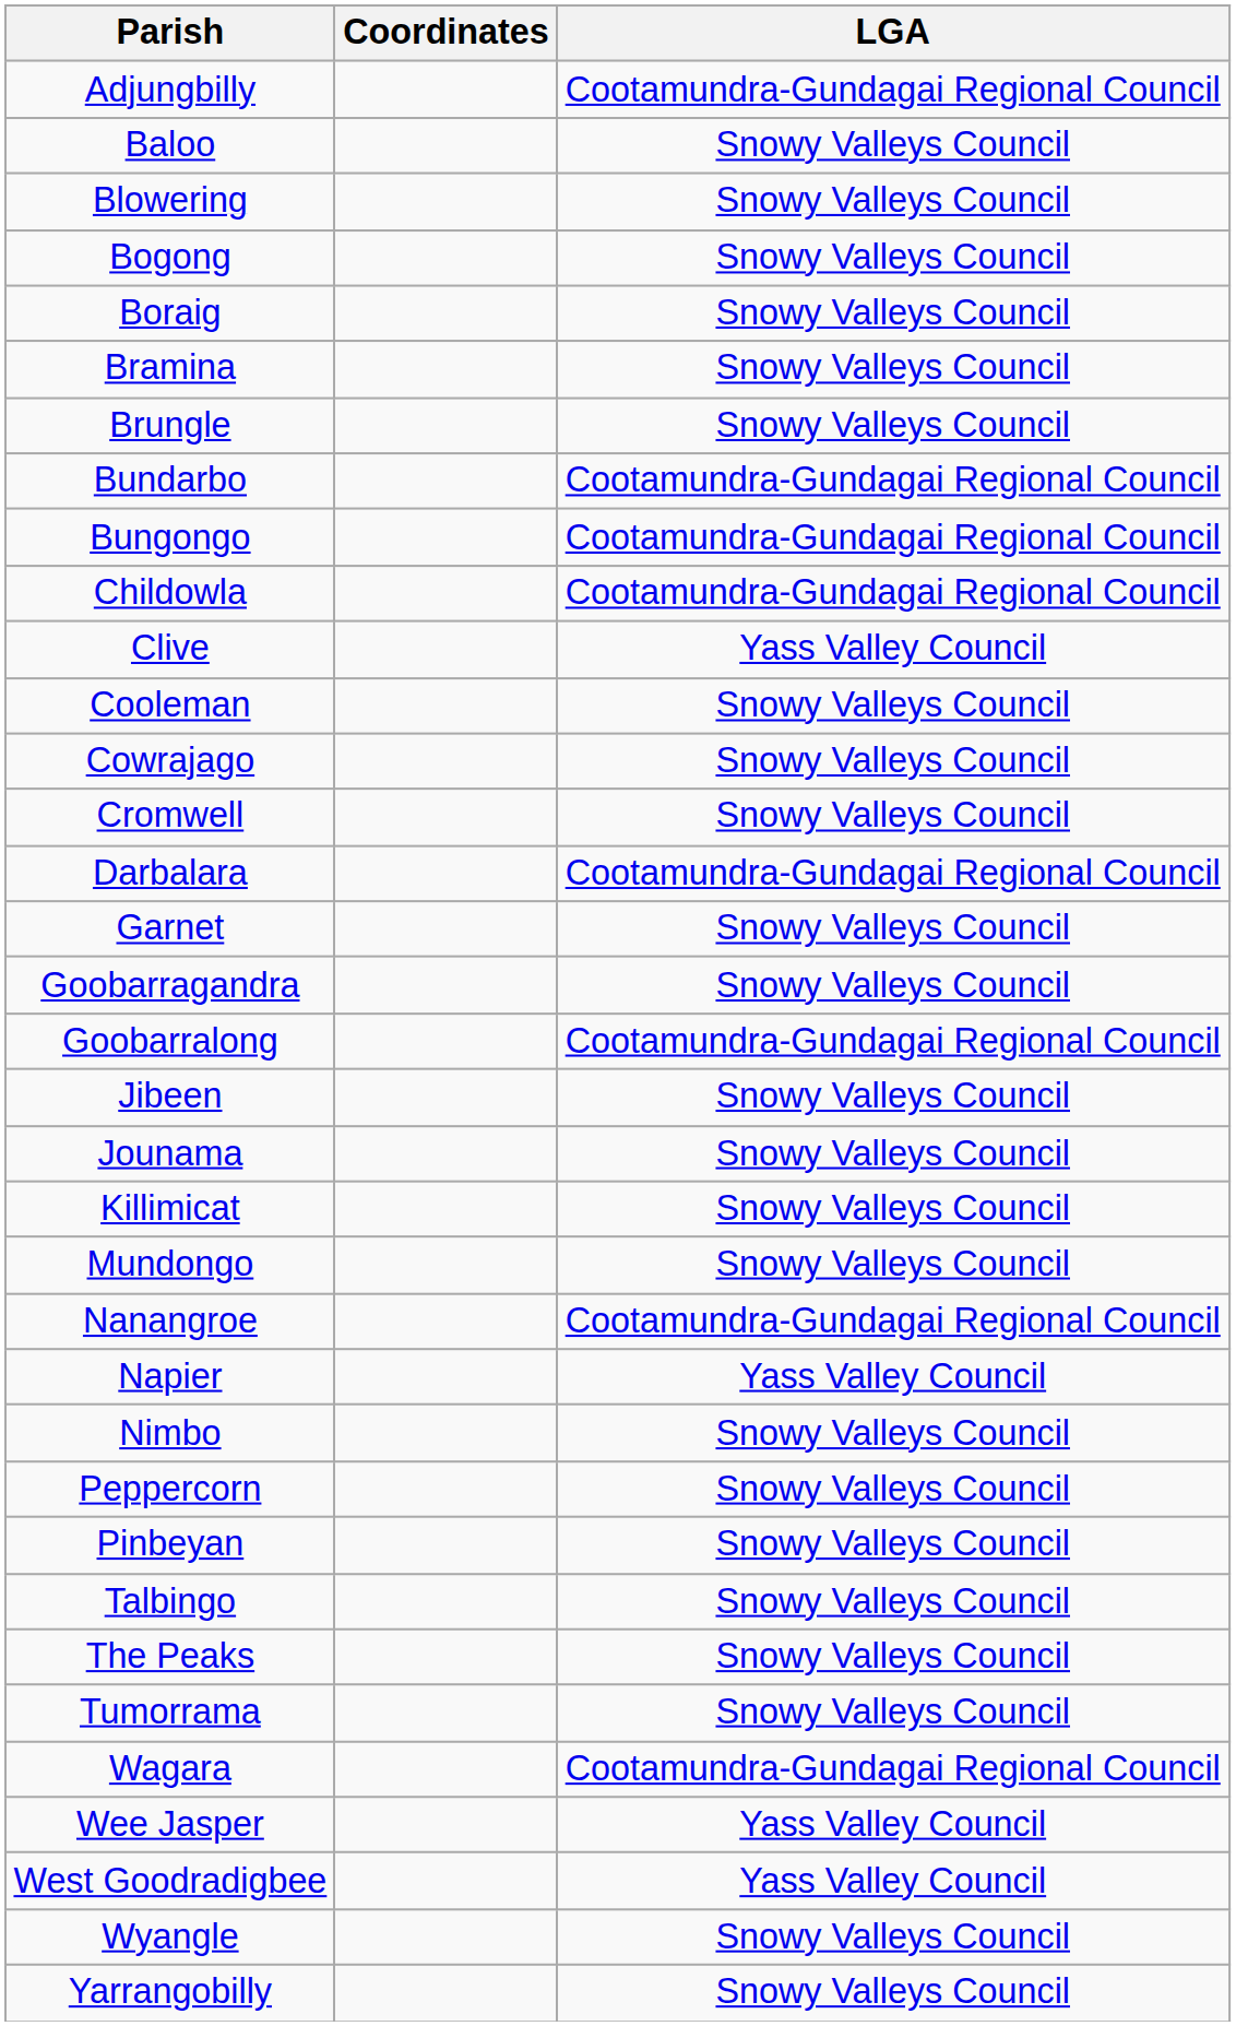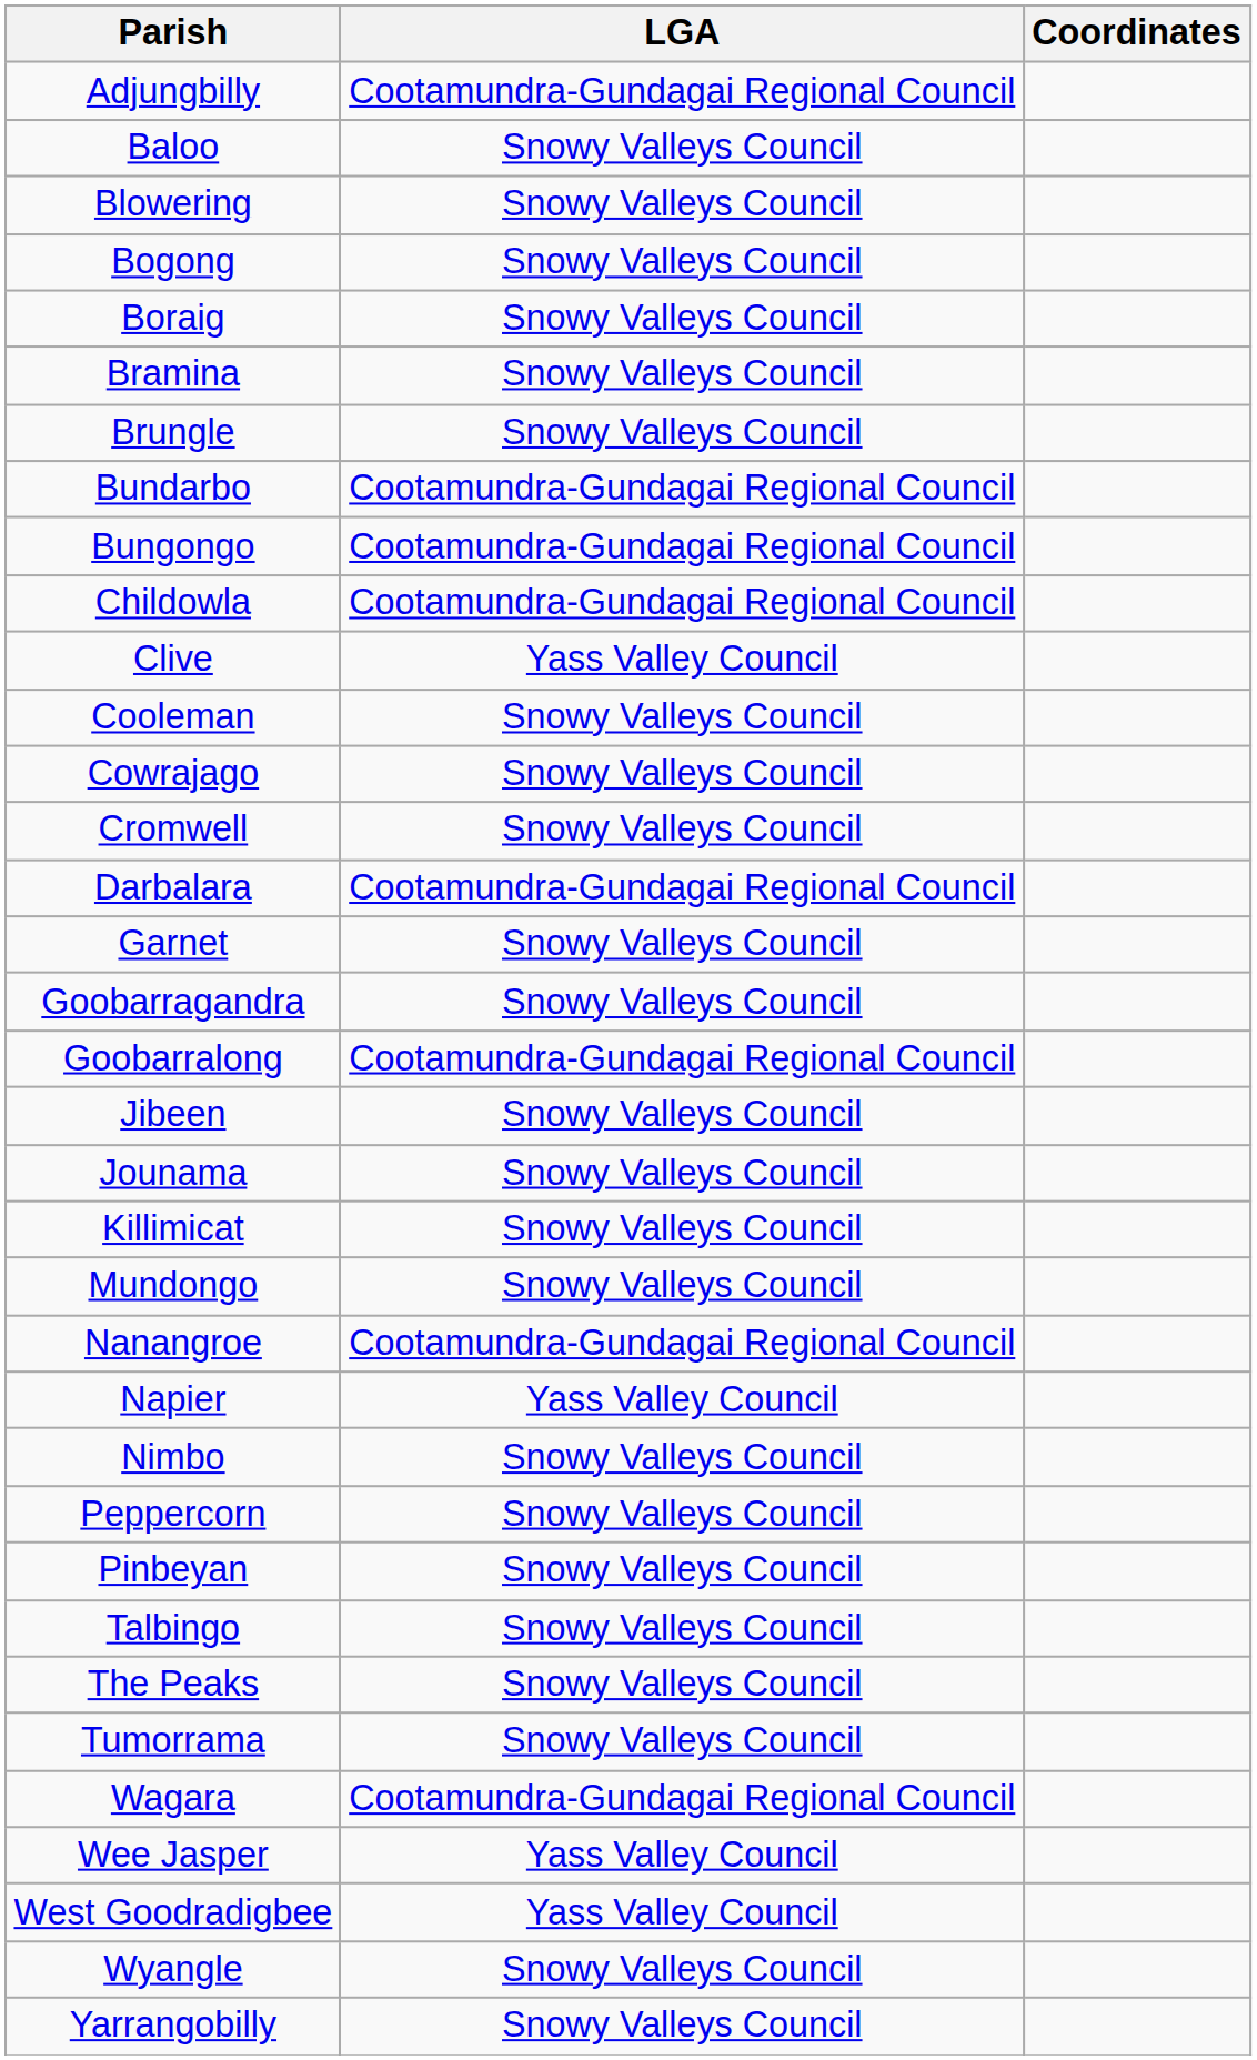columns swapped: LGA <-> Coordinates
